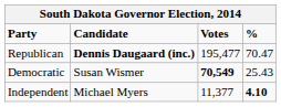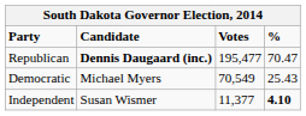Democratic | Candidate: Susan Wismer -> Michael Myers
Democratic | Votes: bold -> normal
Independent | Candidate: Michael Myers -> Susan Wismer
